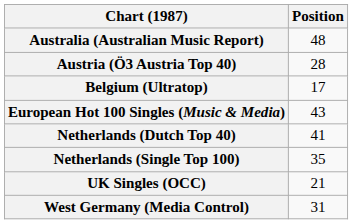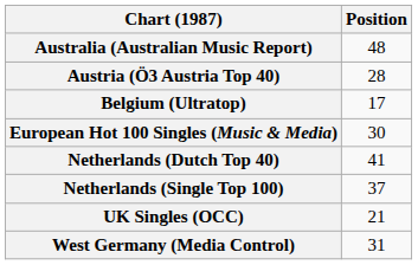European Hot 100 Singles (Music & Media) | Position: 43 -> 30
Netherlands (Single Top 100) | Position: 35 -> 37
